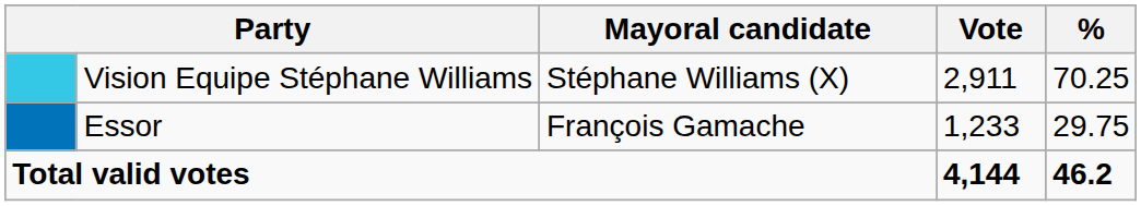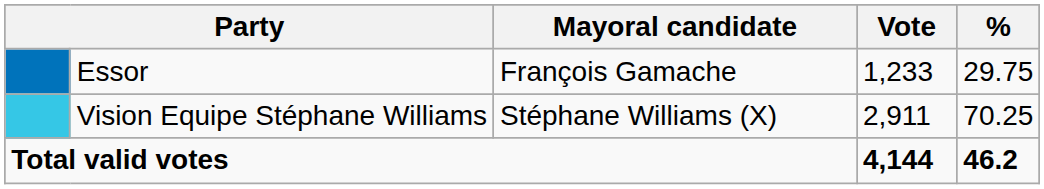rows swapped: Essor <-> Vision Equipe Stéphane Williams
